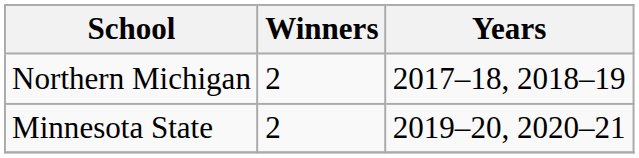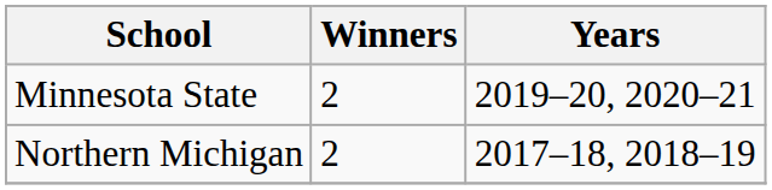rows swapped: Minnesota State <-> Northern Michigan
